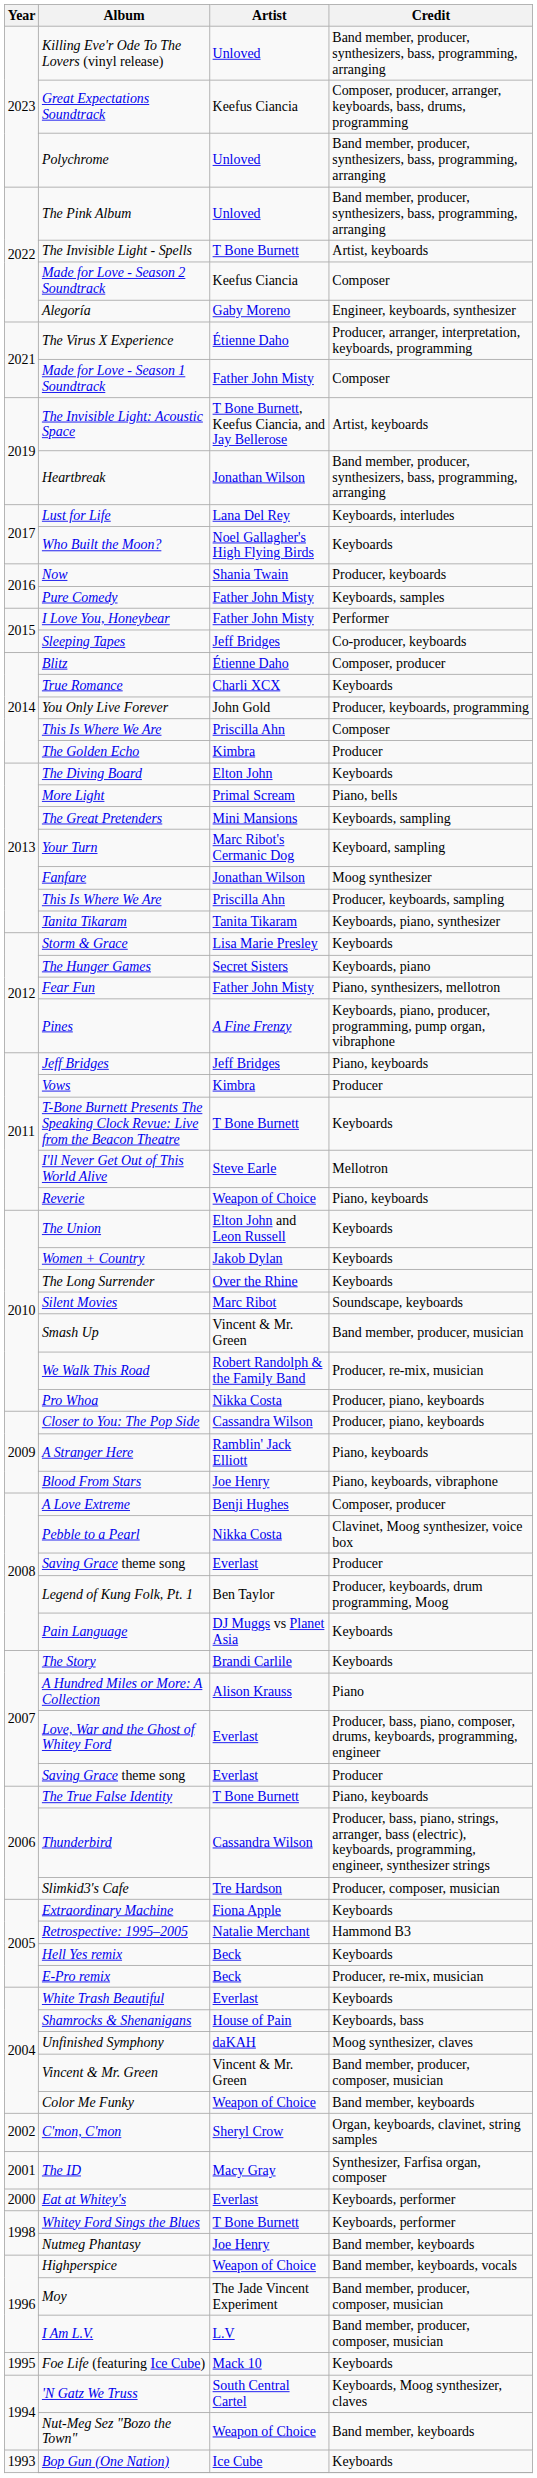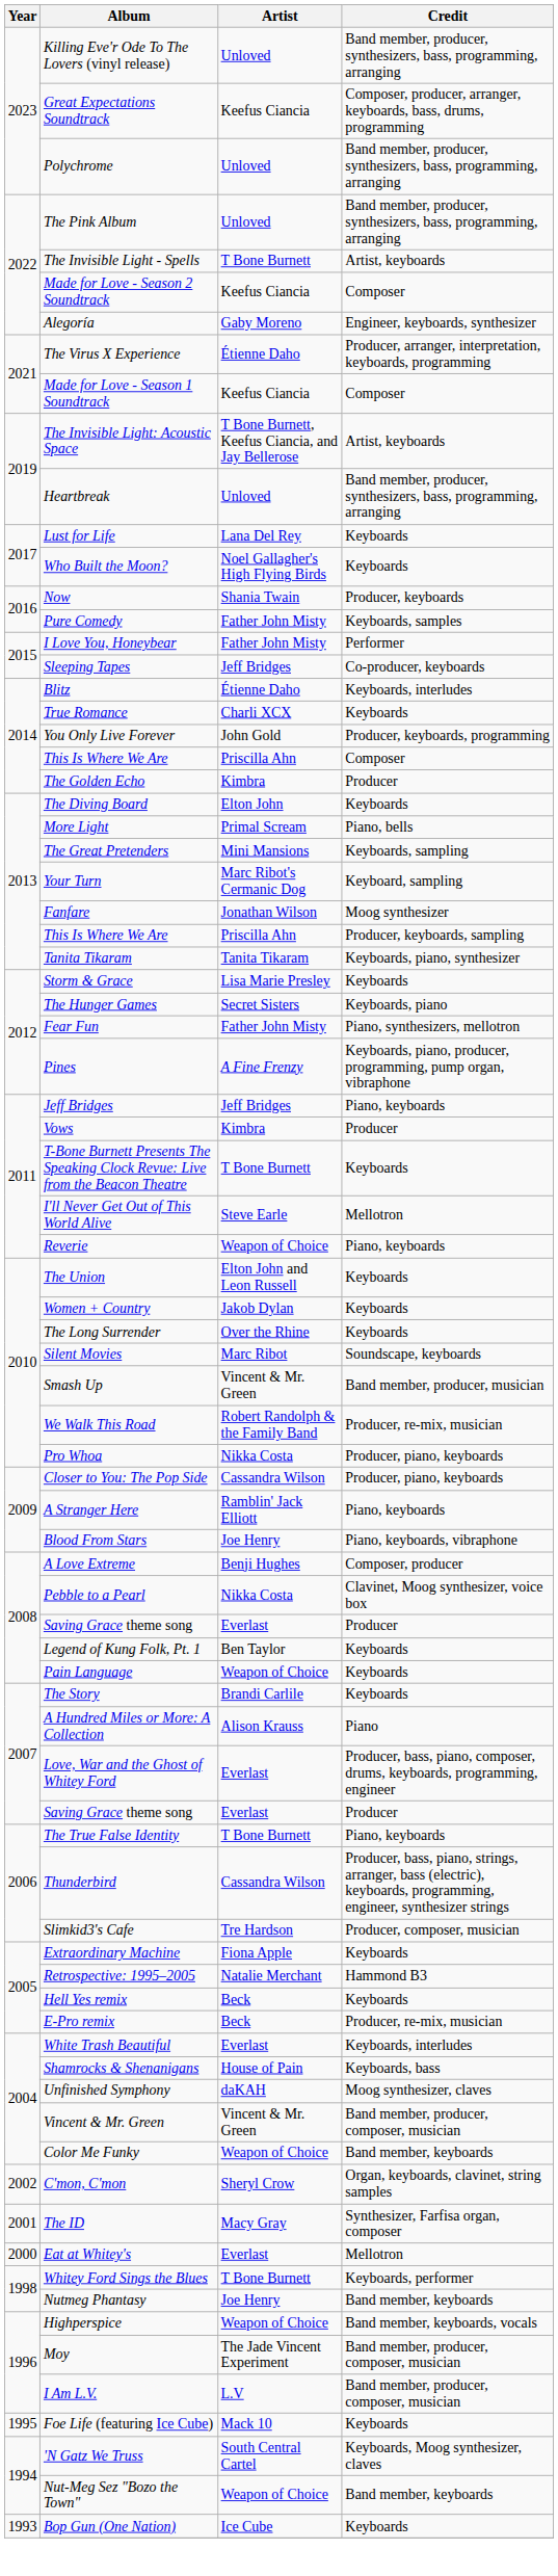Made for Love - Season 1 Soundtrack | Artist: Father John Misty -> Keefus Ciancia
Heartbreak | Artist: Jonathan Wilson -> Unloved
Lust for Life | Credit: Keyboards, interludes -> Keyboards
Blitz | Credit: Composer, producer -> Keyboards, interludes
Legend of Kung Folk, Pt. 1 | Credit: Producer, keyboards, drum programming, Moog -> Keyboards
Pain Language | Artist: DJ Muggs vs Planet Asia -> Weapon of Choice
White Trash Beautiful | Credit: Keyboards -> Keyboards, interludes
Eat at Whitey's | Credit: Keyboards, performer -> Mellotron
